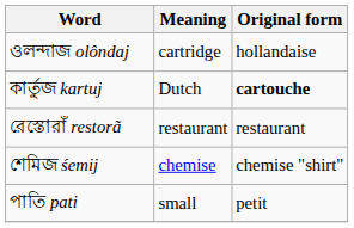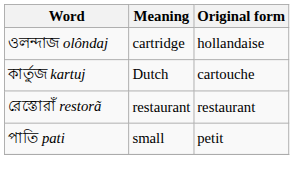কার্তুজ kartuj | Original form: bold -> normal
- row: শেমিজ śemij | chemise | chemise "shirt"
